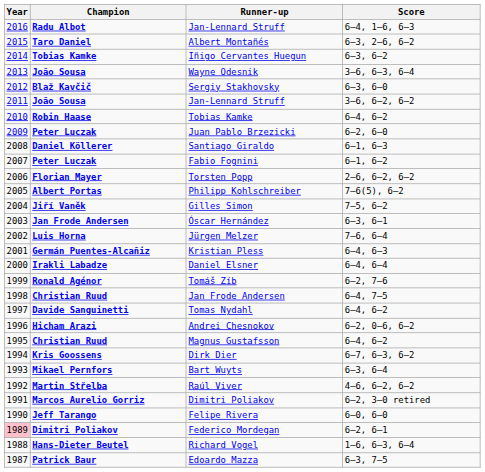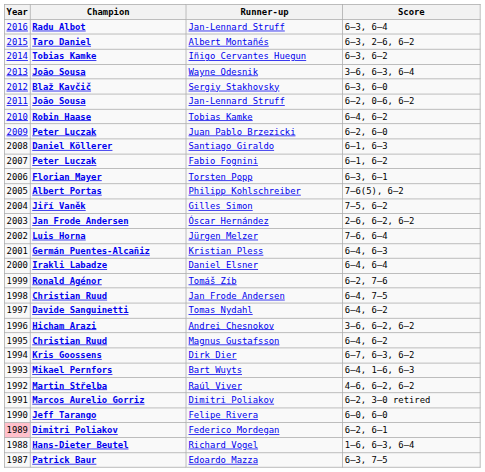Radu Albot / Jan-Lennard Struff | Score: 6–4, 1–6, 6–3 -> 6–3, 6–4
João Sousa / Jan-Lennard Struff | Score: 3–6, 6–2, 6–2 -> 6–2, 0–6, 6–2
Torsten Popp | Score: 2–6, 6–2, 6–2 -> 6–3, 6–1
Óscar Hernández | Score: 6–3, 6–1 -> 2–6, 6–2, 6–2
Andrei Chesnokov | Score: 6–2, 0–6, 6–2 -> 3–6, 6–2, 6–2
Bart Wuyts | Score: 6–3, 6–4 -> 6–4, 1–6, 6–3
